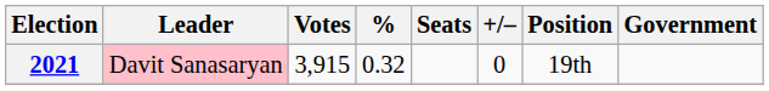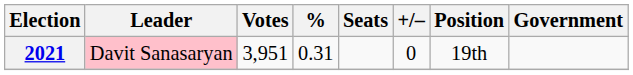2021 | Votes: 3,915 -> 3,951
2021 | %: 0.32 -> 0.31
